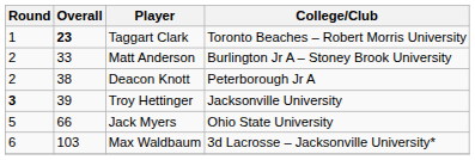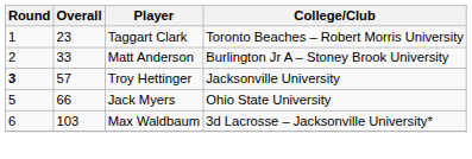Taggart Clark | Overall: bold -> normal
- row: 2 | 38 | Deacon Knott | Peterborough Jr A
Troy Hettinger | Overall: 39 -> 57
